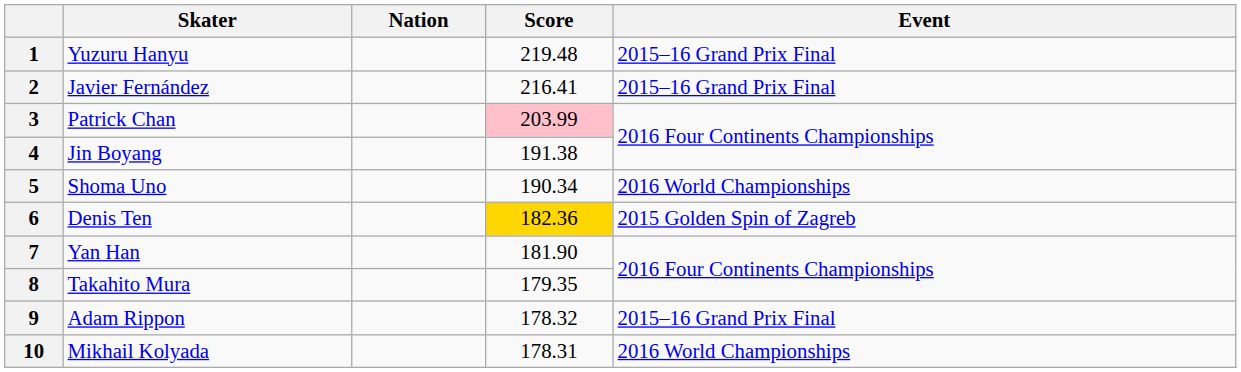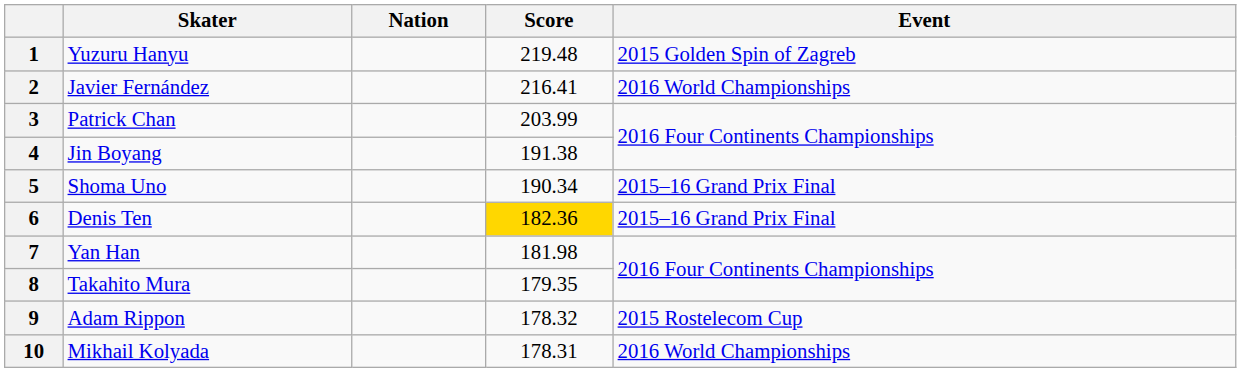1 | Event: 2015–16 Grand Prix Final -> 2015 Golden Spin of Zagreb
2 | Event: 2015–16 Grand Prix Final -> 2016 World Championships
3 | Score: pink background -> no background
5 | Event: 2016 World Championships -> 2015–16 Grand Prix Final
6 | Event: 2015 Golden Spin of Zagreb -> 2015–16 Grand Prix Final
7 | Score: 181.90 -> 181.98
9 | Event: 2015–16 Grand Prix Final -> 2015 Rostelecom Cup
